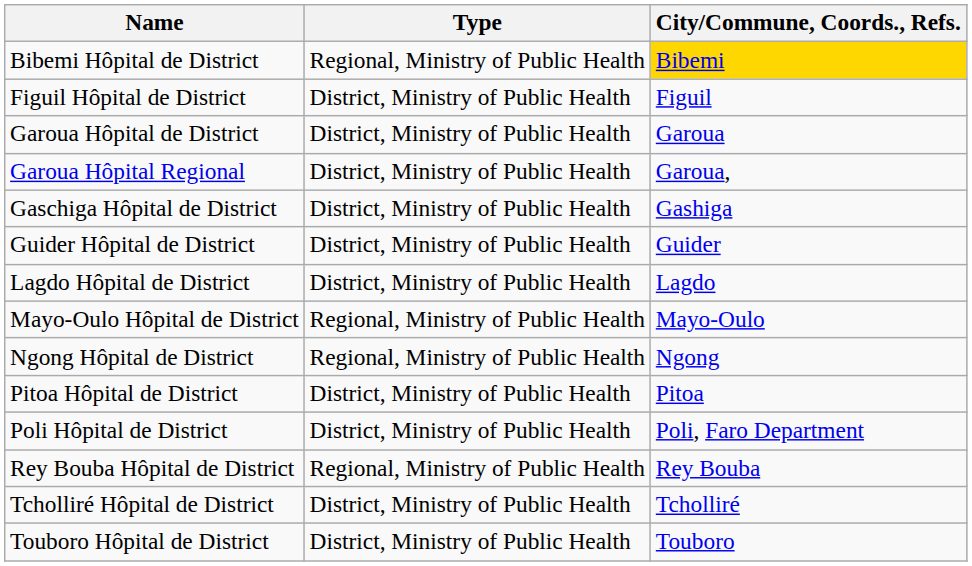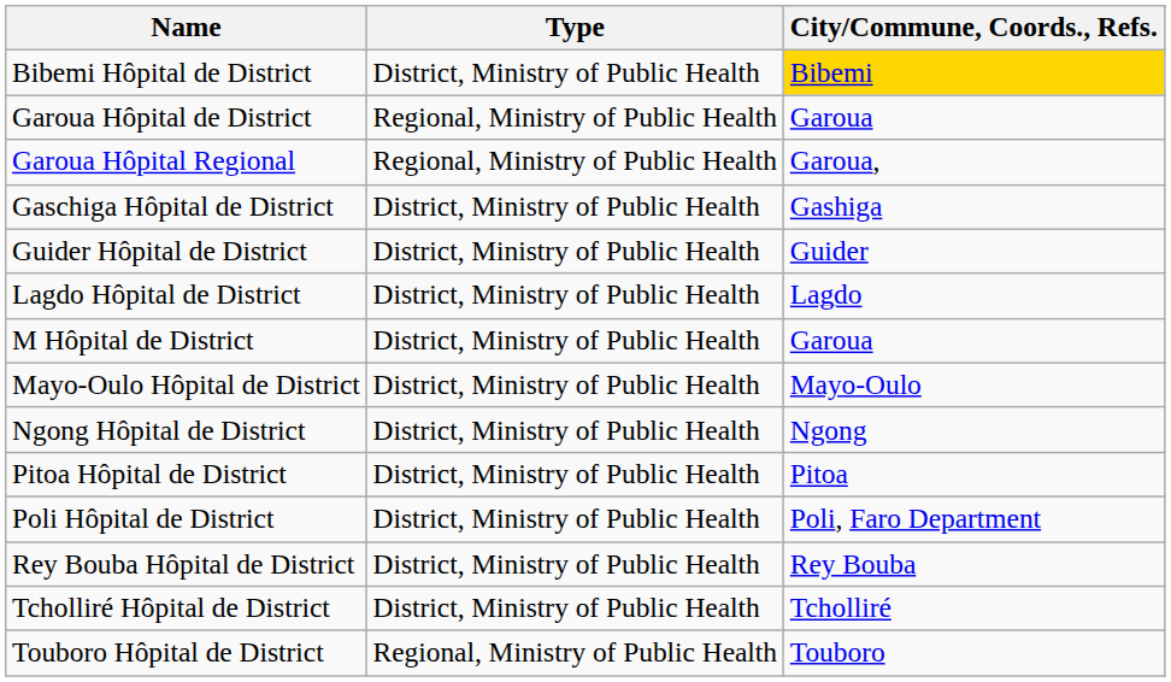Bibemi Hôpital de District | Type: Regional, Ministry of Public Health -> District, Ministry of Public Health
- row: Figuil Hôpital de District | District, Ministry of Public Health | Figuil
Garoua Hôpital de District | Type: District, Ministry of Public Health -> Regional, Ministry of Public Health
Garoua Hôpital Regional | Type: District, Ministry of Public Health -> Regional, Ministry of Public Health
+ row: M Hôpital de District | District, Ministry of Public Health | Garoua
Mayo-Oulo Hôpital de District | Type: Regional, Ministry of Public Health -> District, Ministry of Public Health
Ngong Hôpital de District | Type: Regional, Ministry of Public Health -> District, Ministry of Public Health
Rey Bouba Hôpital de District | Type: Regional, Ministry of Public Health -> District, Ministry of Public Health
Touboro Hôpital de District | Type: District, Ministry of Public Health -> Regional, Ministry of Public Health
